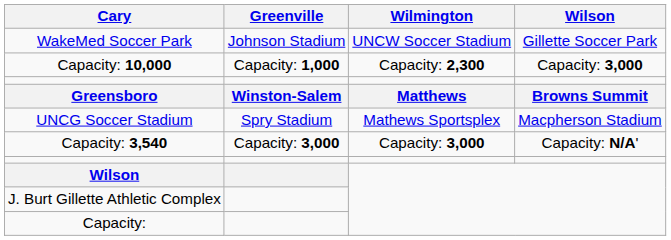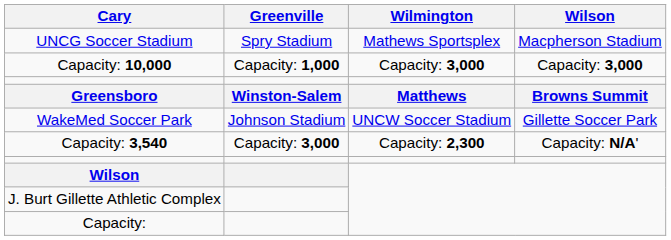rows swapped: WakeMed Soccer Park <-> UNCG Soccer Stadium
Capacity: 10,000 | Wilmington: Capacity: 2,300 -> Capacity: 3,000
Capacity: 3,540 | Wilmington: Capacity: 3,000 -> Capacity: 2,300
